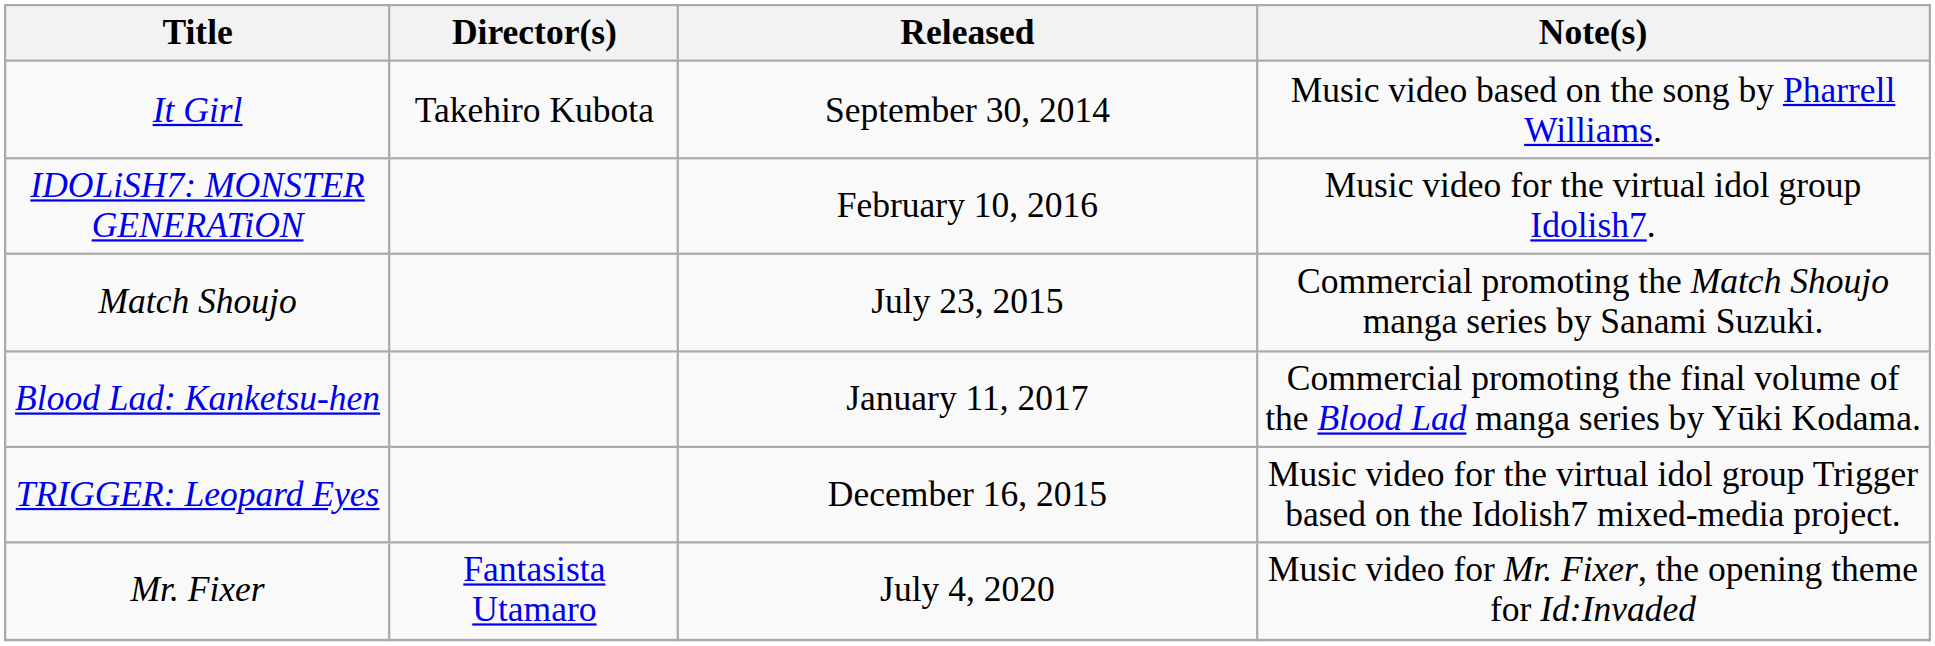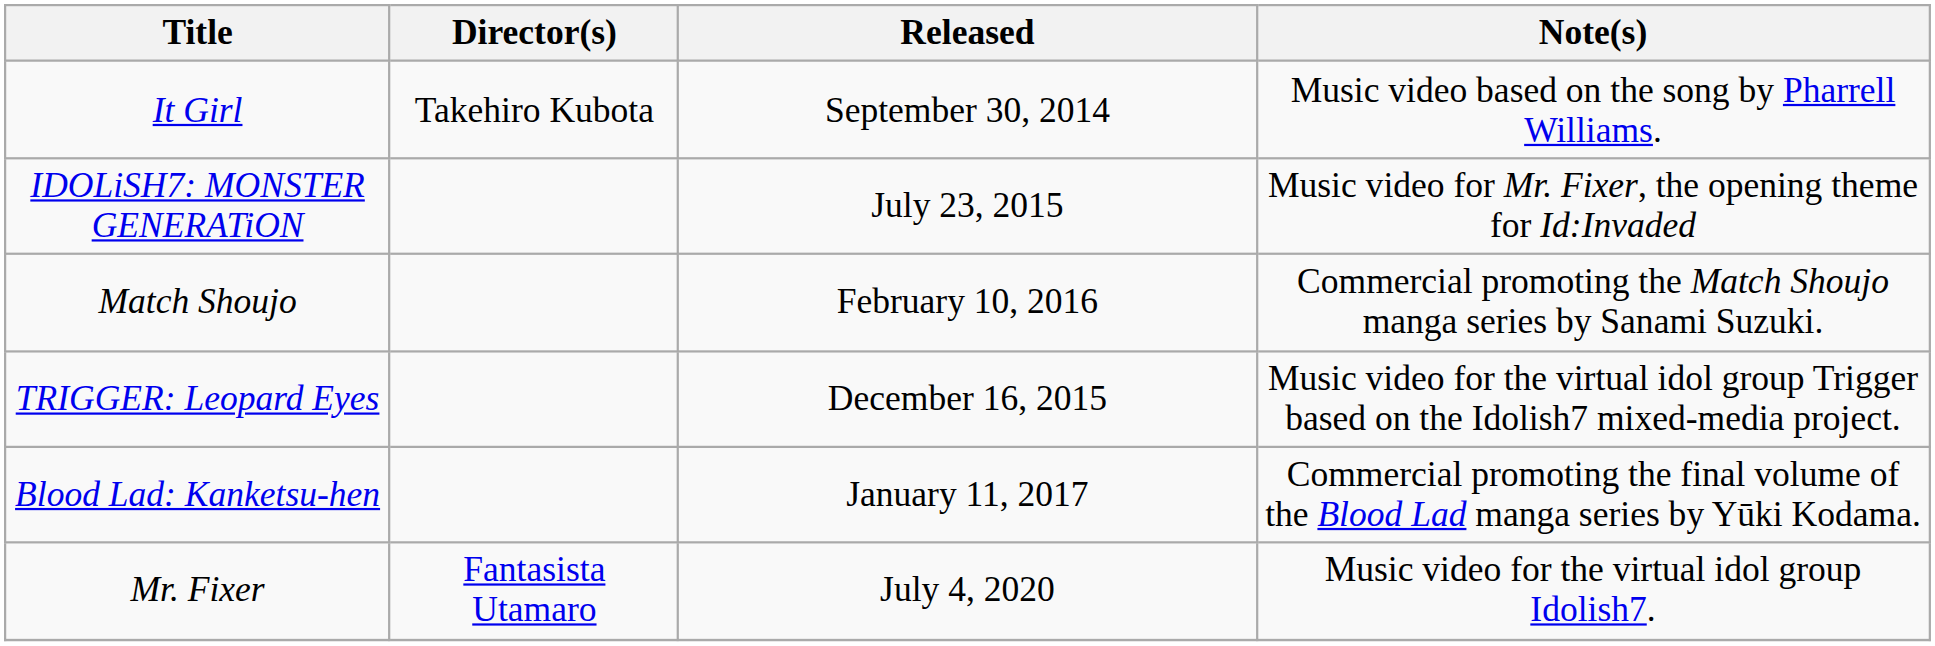IDOLiSH7: MONSTER GENERATiON | Released: February 10, 2016 -> July 23, 2015
IDOLiSH7: MONSTER GENERATiON | Note(s): Music video for the virtual idol group Idolish7. -> Music video for Mr. Fixer, the opening theme for Id:Invaded
Match Shoujo | Released: July 23, 2015 -> February 10, 2016
rows swapped: TRIGGER: Leopard Eyes <-> Blood Lad: Kanketsu-hen
Mr. Fixer | Note(s): Music video for Mr. Fixer, the opening theme for Id:Invaded -> Music video for the virtual idol group Idolish7.
